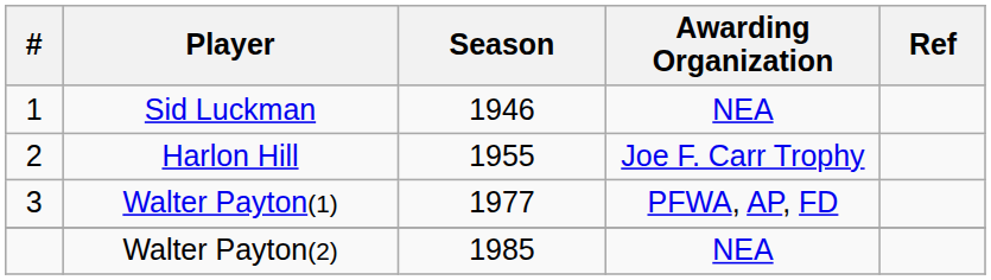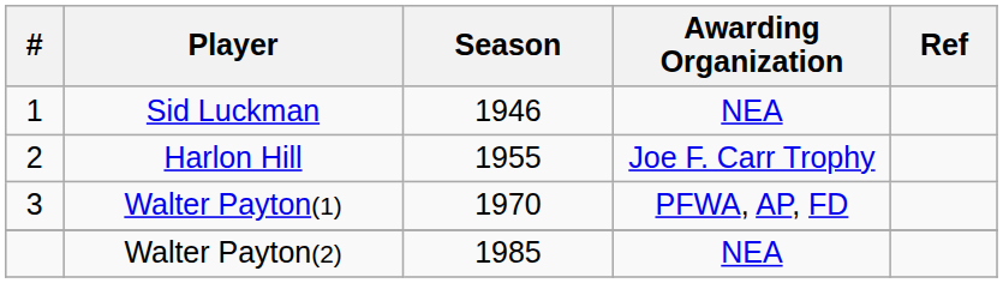Walter Payton(1) | Season: 1977 -> 1970
